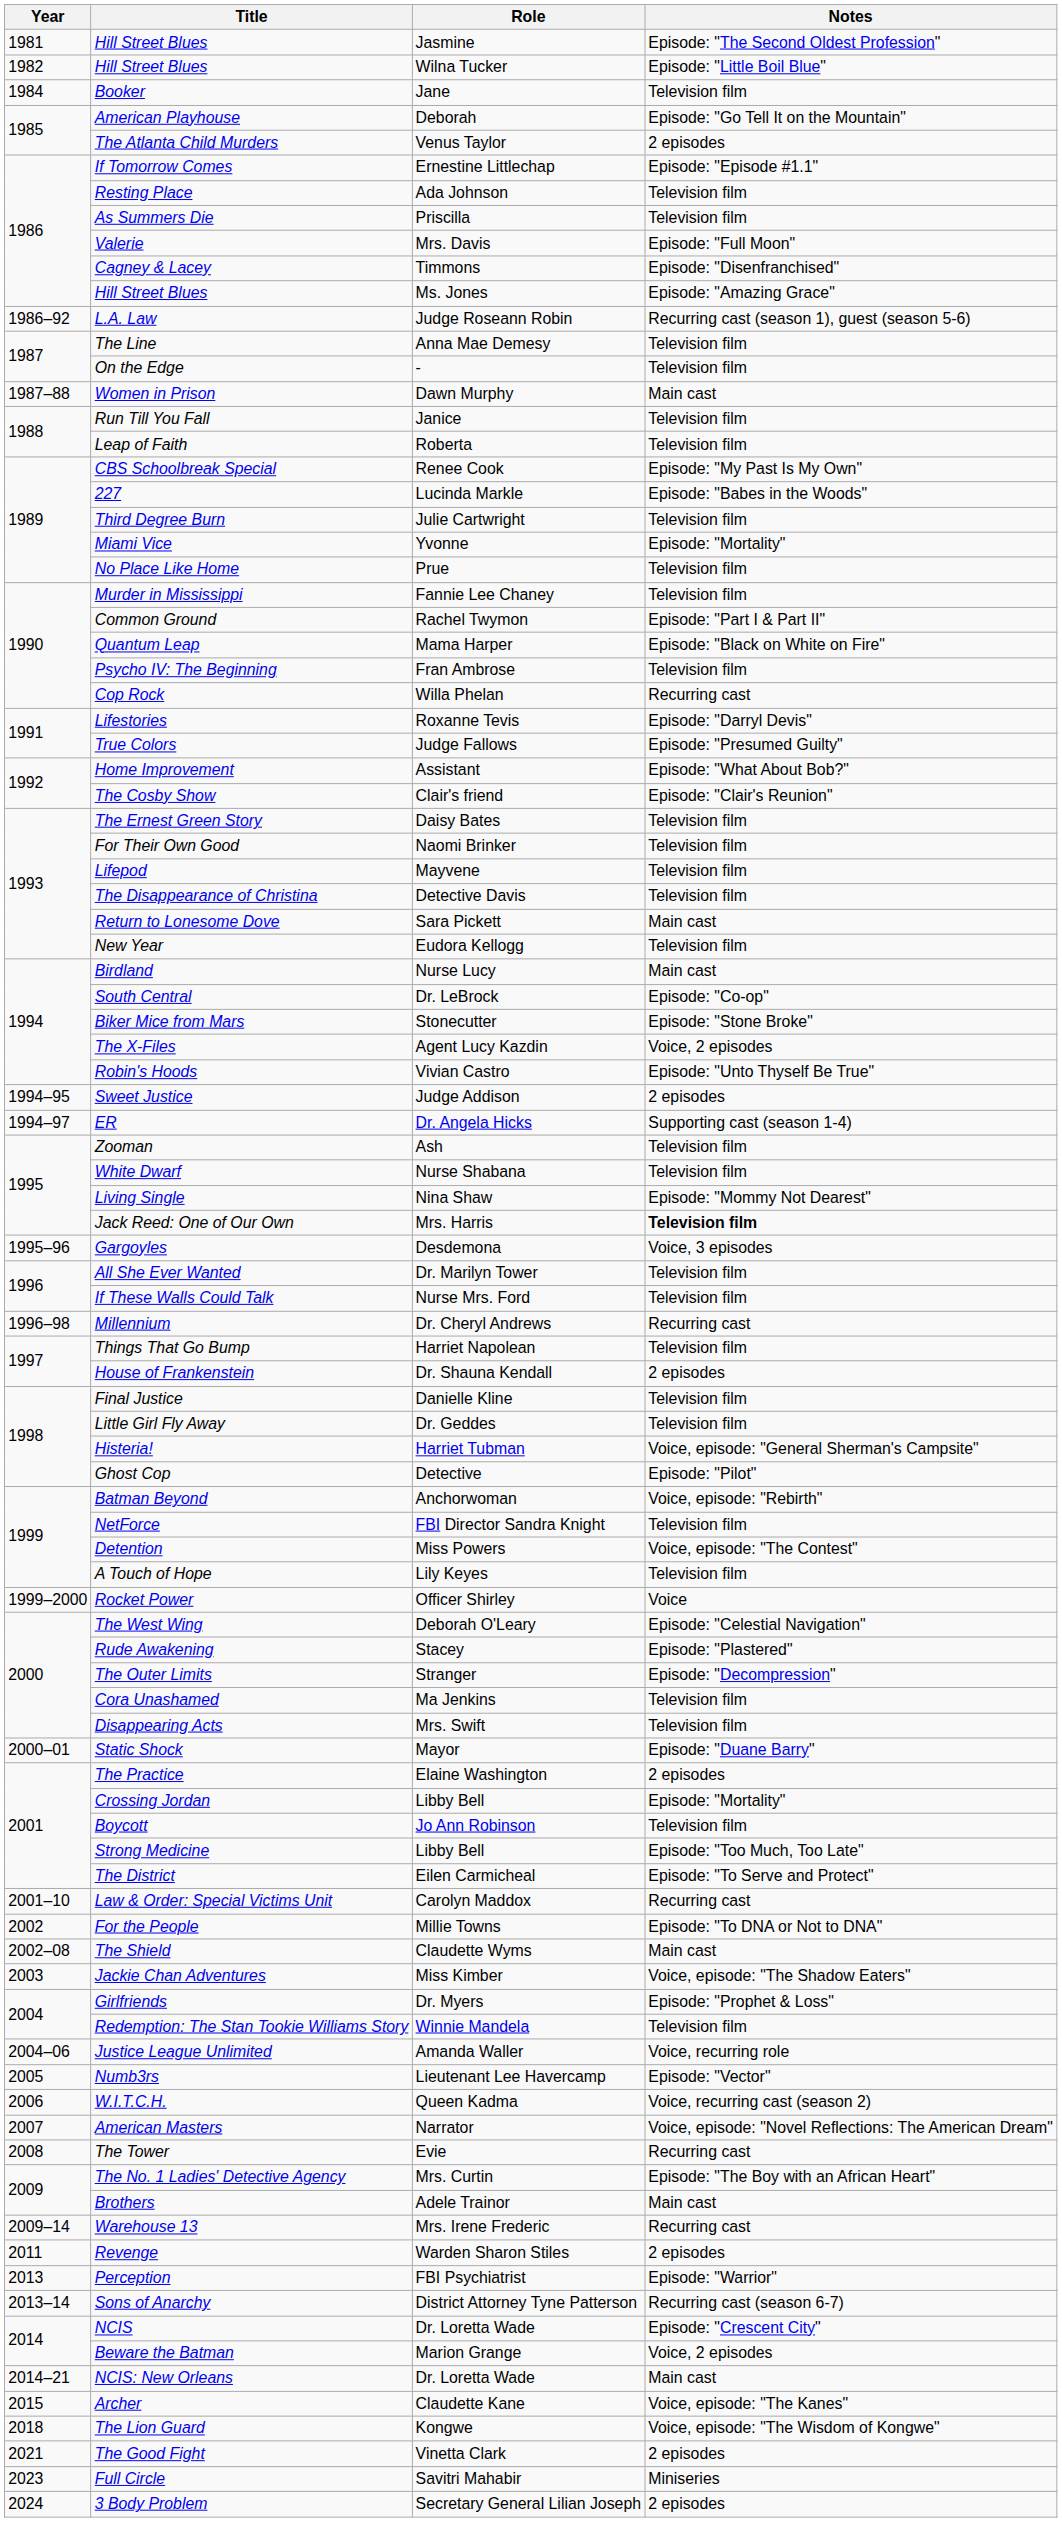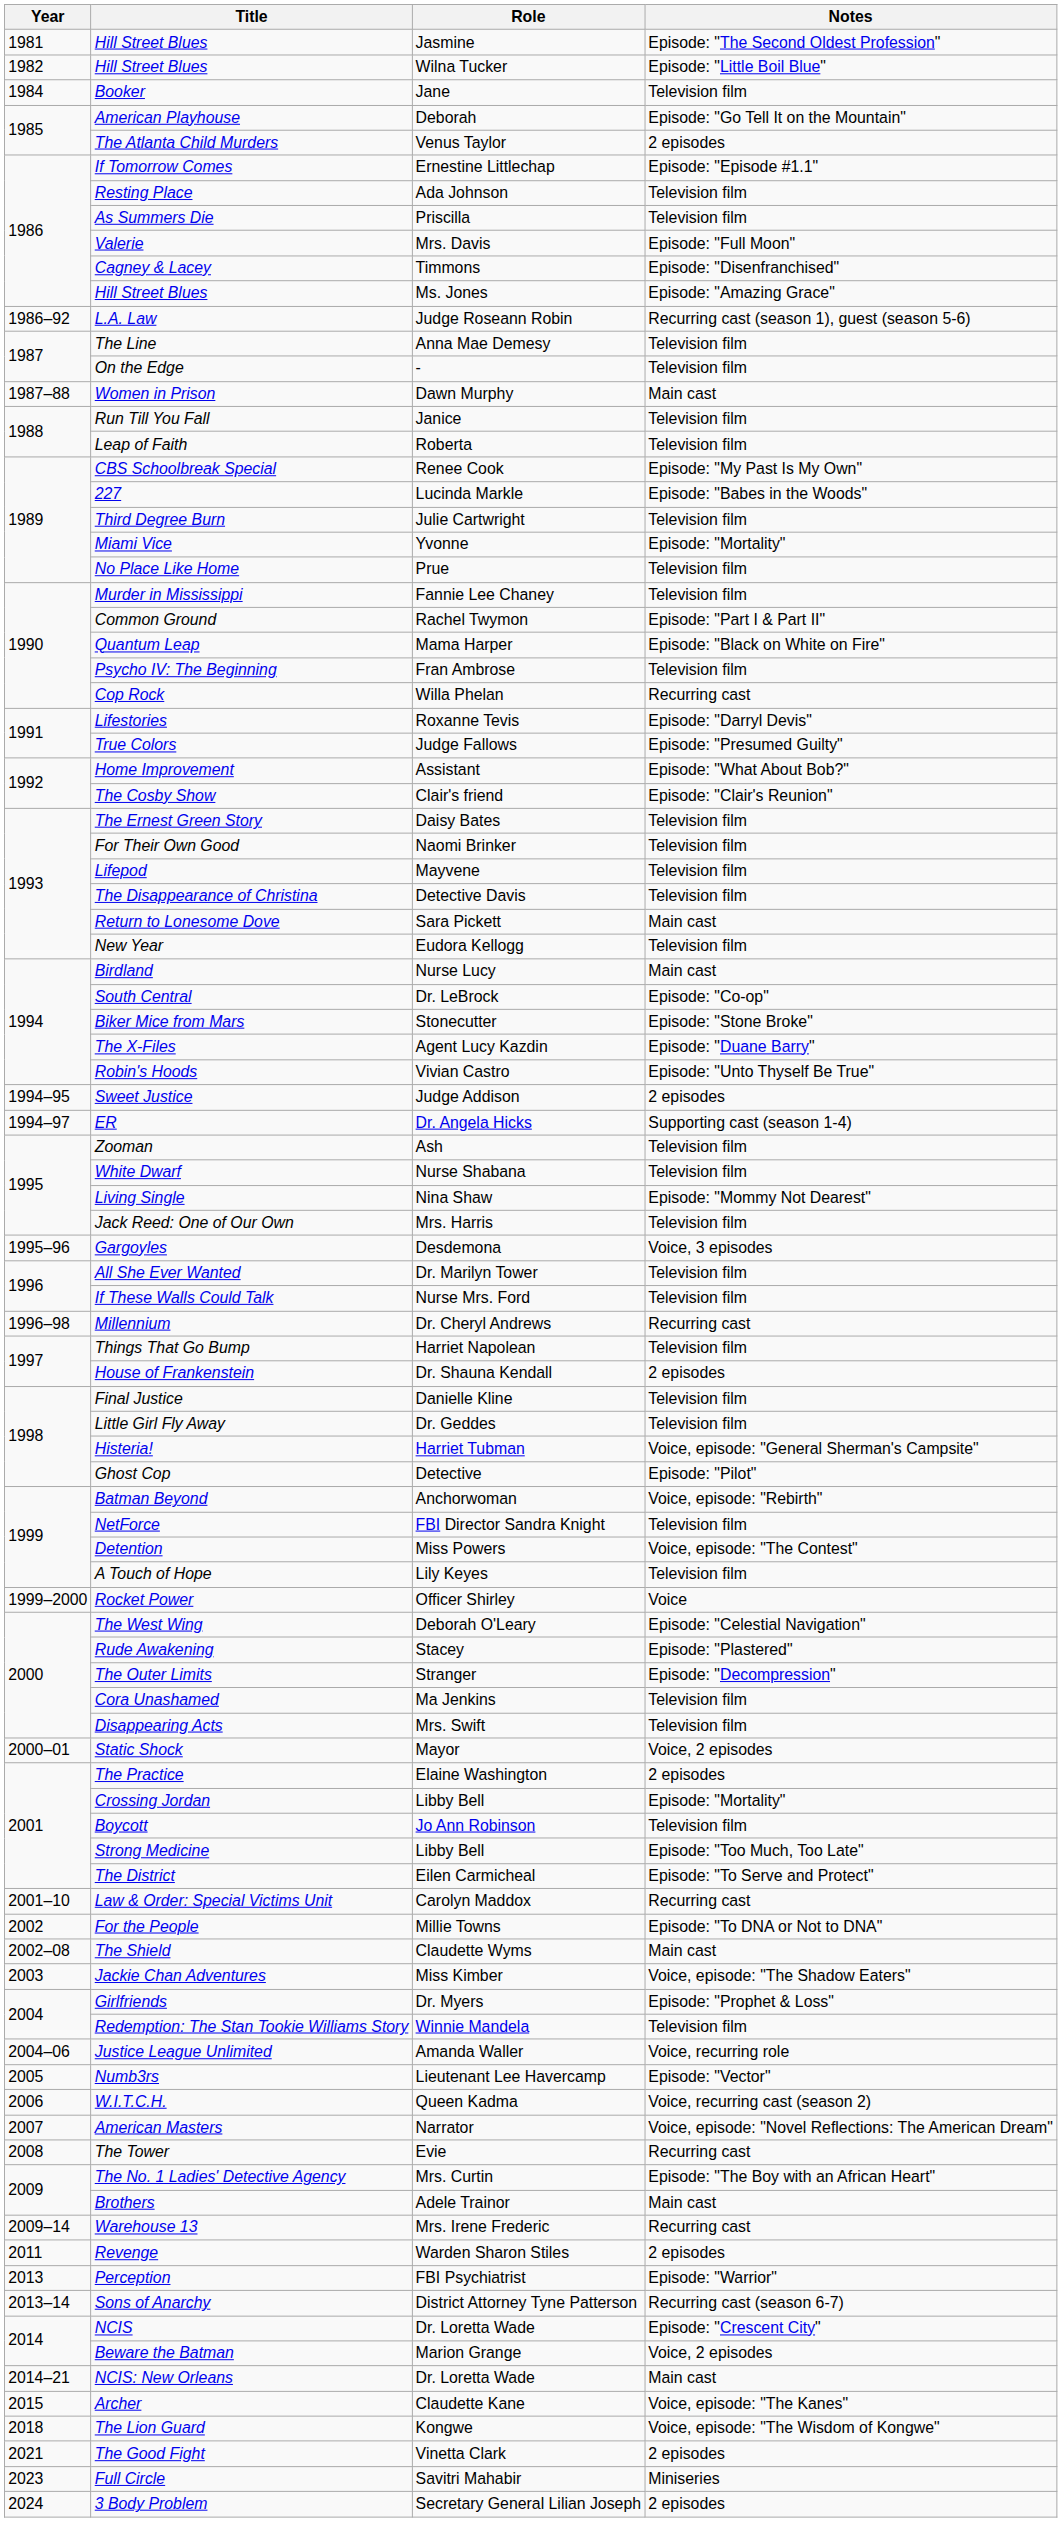The X-Files | Notes: Voice, 2 episodes -> Episode: "Duane Barry"
Jack Reed: One of Our Own | Notes: bold -> normal
Static Shock | Notes: Episode: "Duane Barry" -> Voice, 2 episodes
